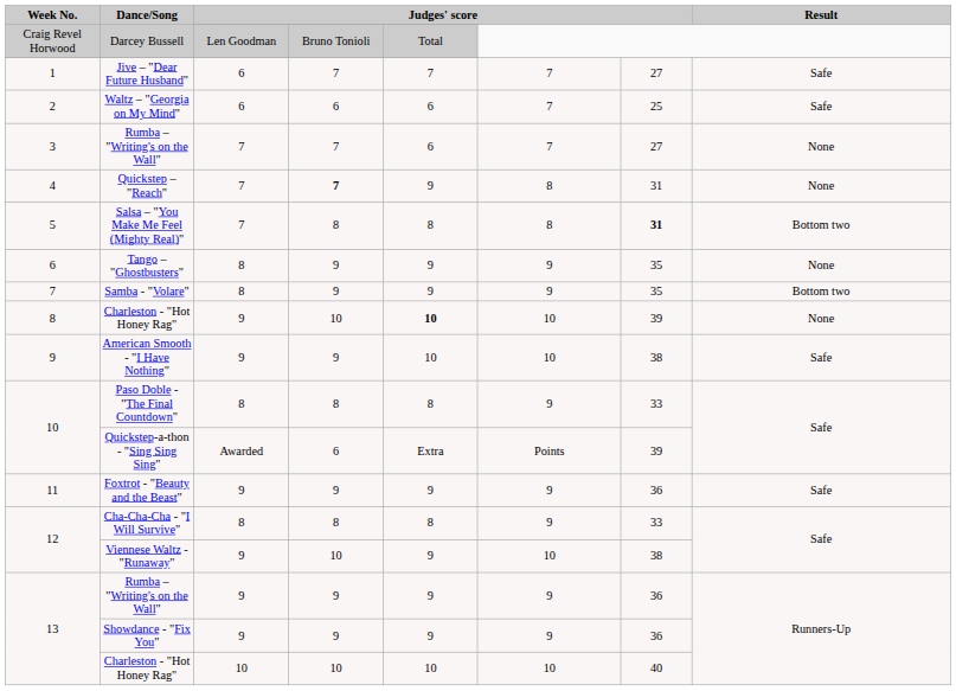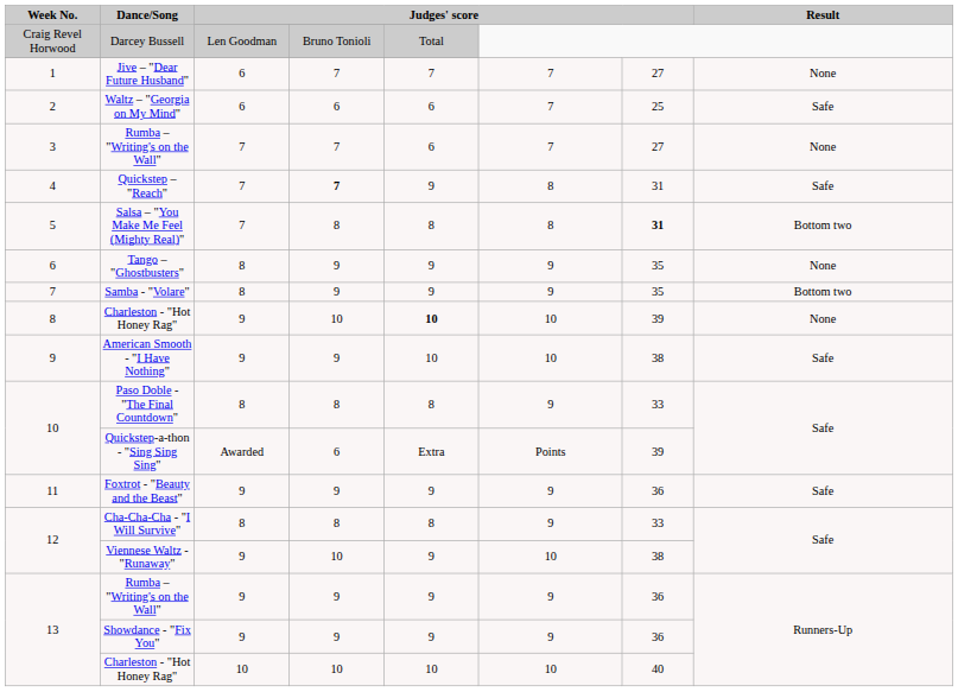Jive – "Dear Future Husband" | Result: Safe -> None
Quickstep – "Reach" | Result: None -> Safe
